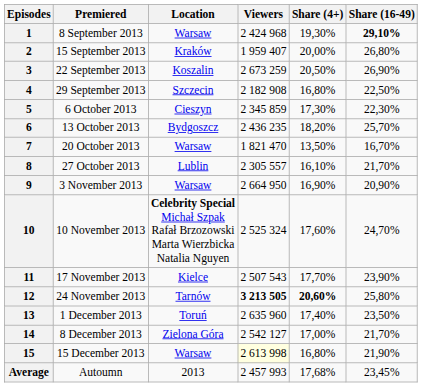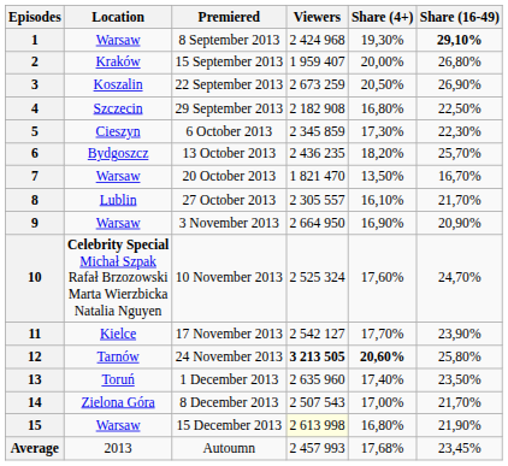columns swapped: Premiered <-> Location
11 | Viewers: 2 507 543 -> 2 542 127
14 | Viewers: 2 542 127 -> 2 507 543
